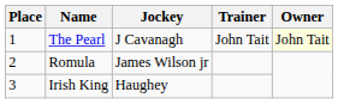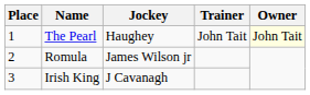The Pearl | Jockey: J Cavanagh -> Haughey
Irish King | Jockey: Haughey -> J Cavanagh
